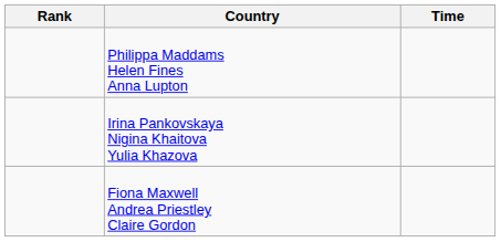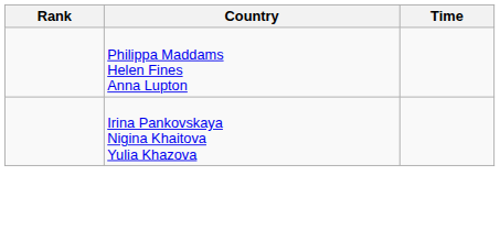- row: Fiona Maxwell Andrea Priestley Claire Gordon
